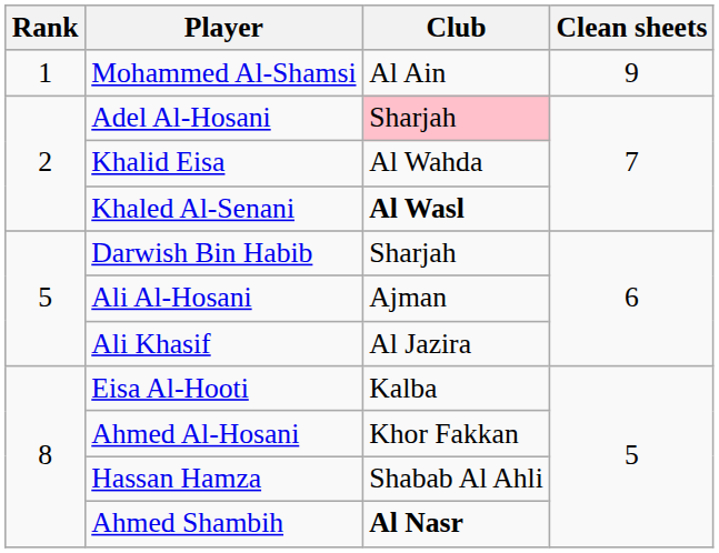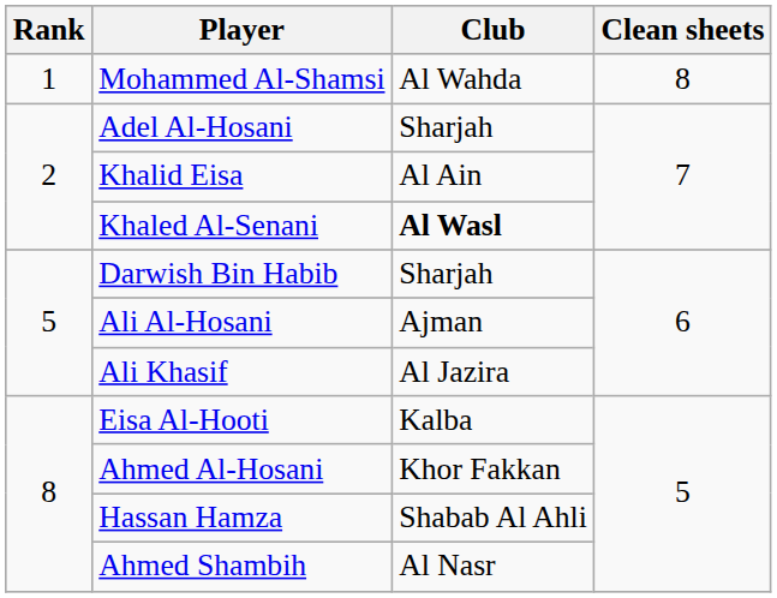Mohammed Al-Shamsi | Club: Al Ain -> Al Wahda
Mohammed Al-Shamsi | Clean sheets: 9 -> 8
Adel Al-Hosani | Club: pink background -> no background
Khalid Eisa | Club: Al Wahda -> Al Ain
Ahmed Shambih | Club: bold -> normal
